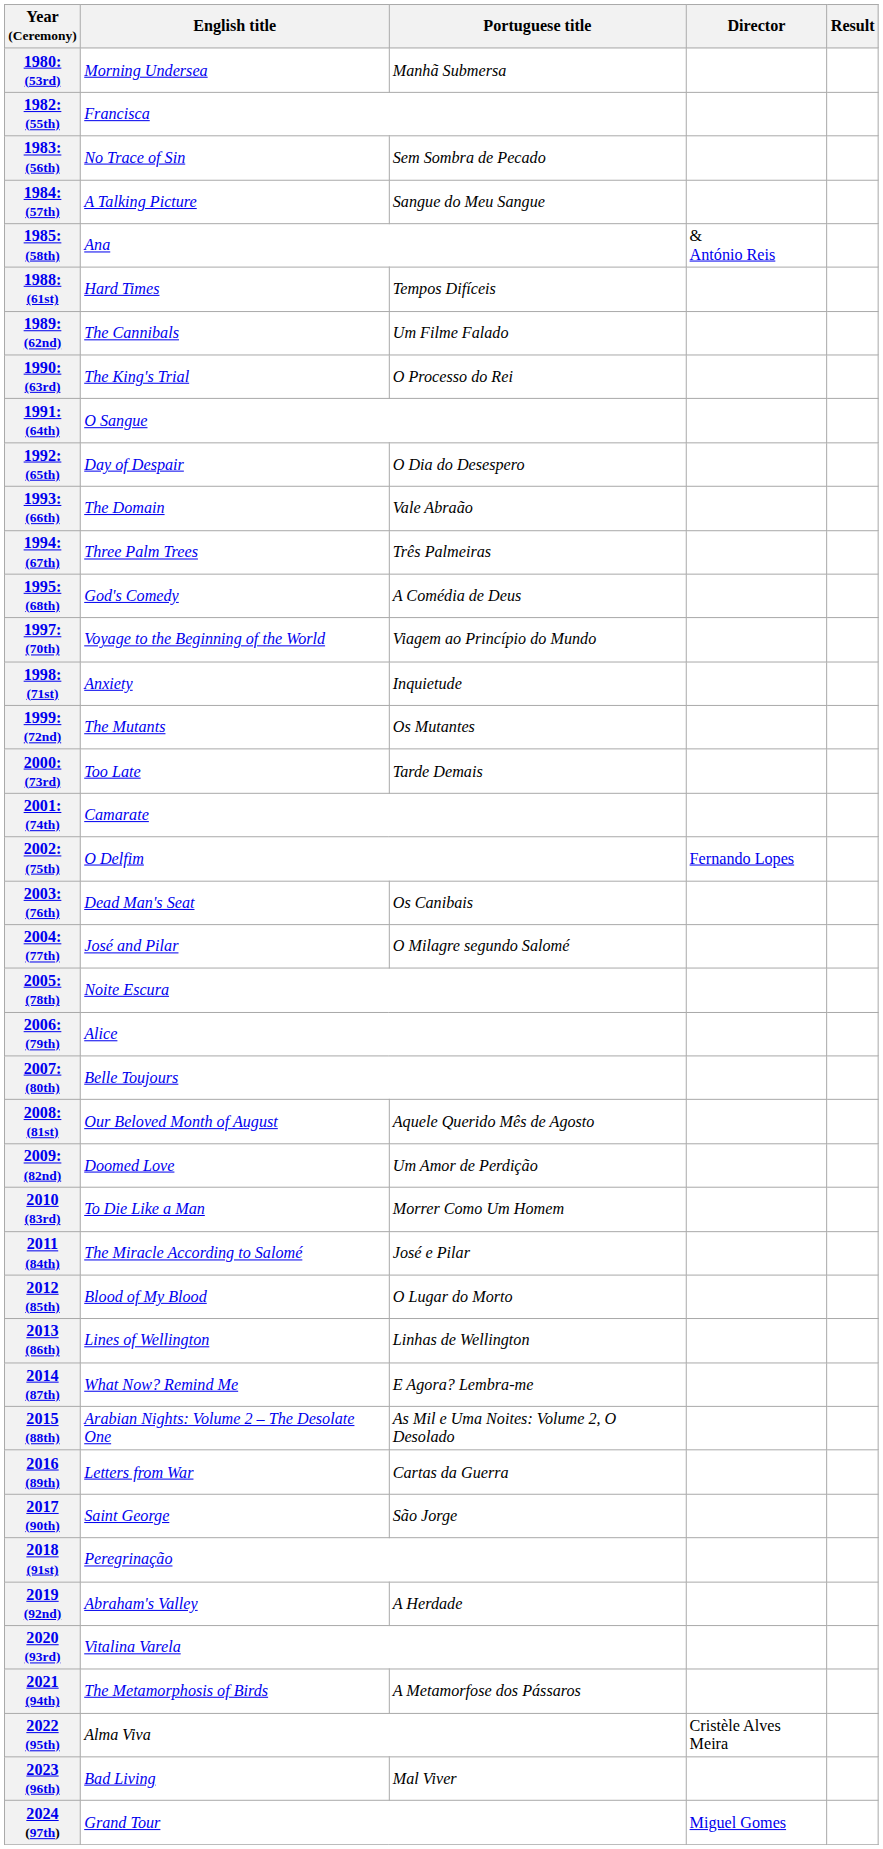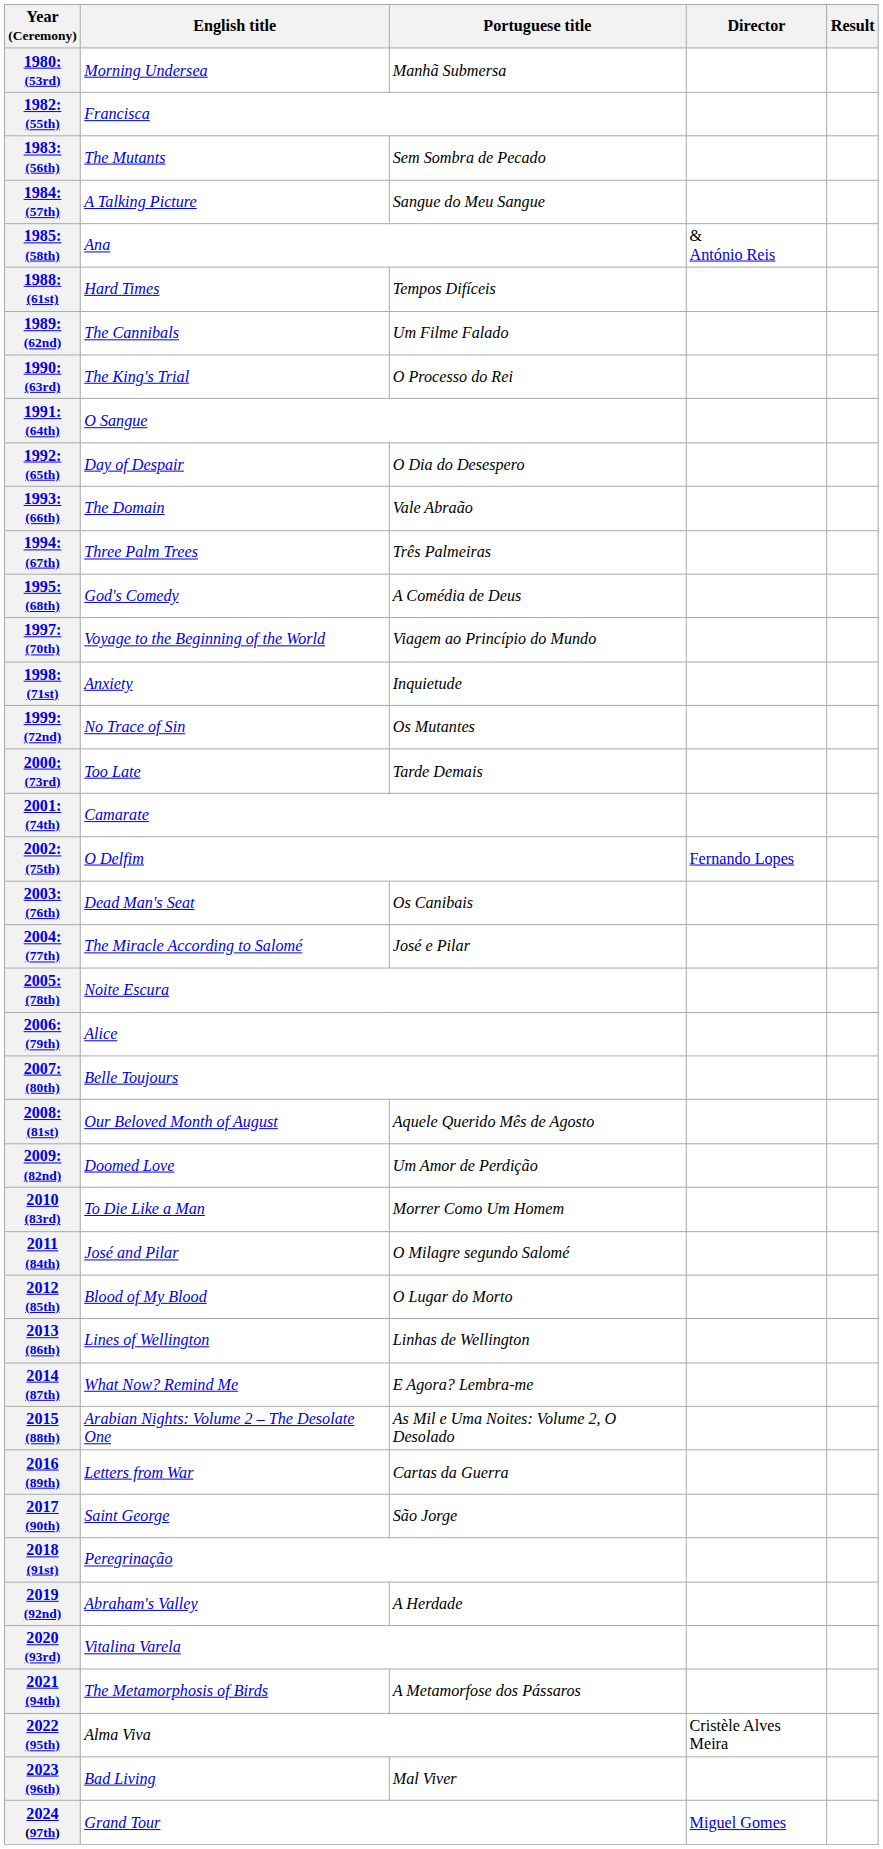1983: (56th) | English title: No Trace of Sin -> The Mutants
1999: (72nd) | English title: The Mutants -> No Trace of Sin
2004: (77th) | English title: José and Pilar -> The Miracle According to Salomé
2004: (77th) | Portuguese title: O Milagre segundo Salomé -> José e Pilar
2011 (84th) | English title: The Miracle According to Salomé -> José and Pilar
2011 (84th) | Portuguese title: José e Pilar -> O Milagre segundo Salomé
